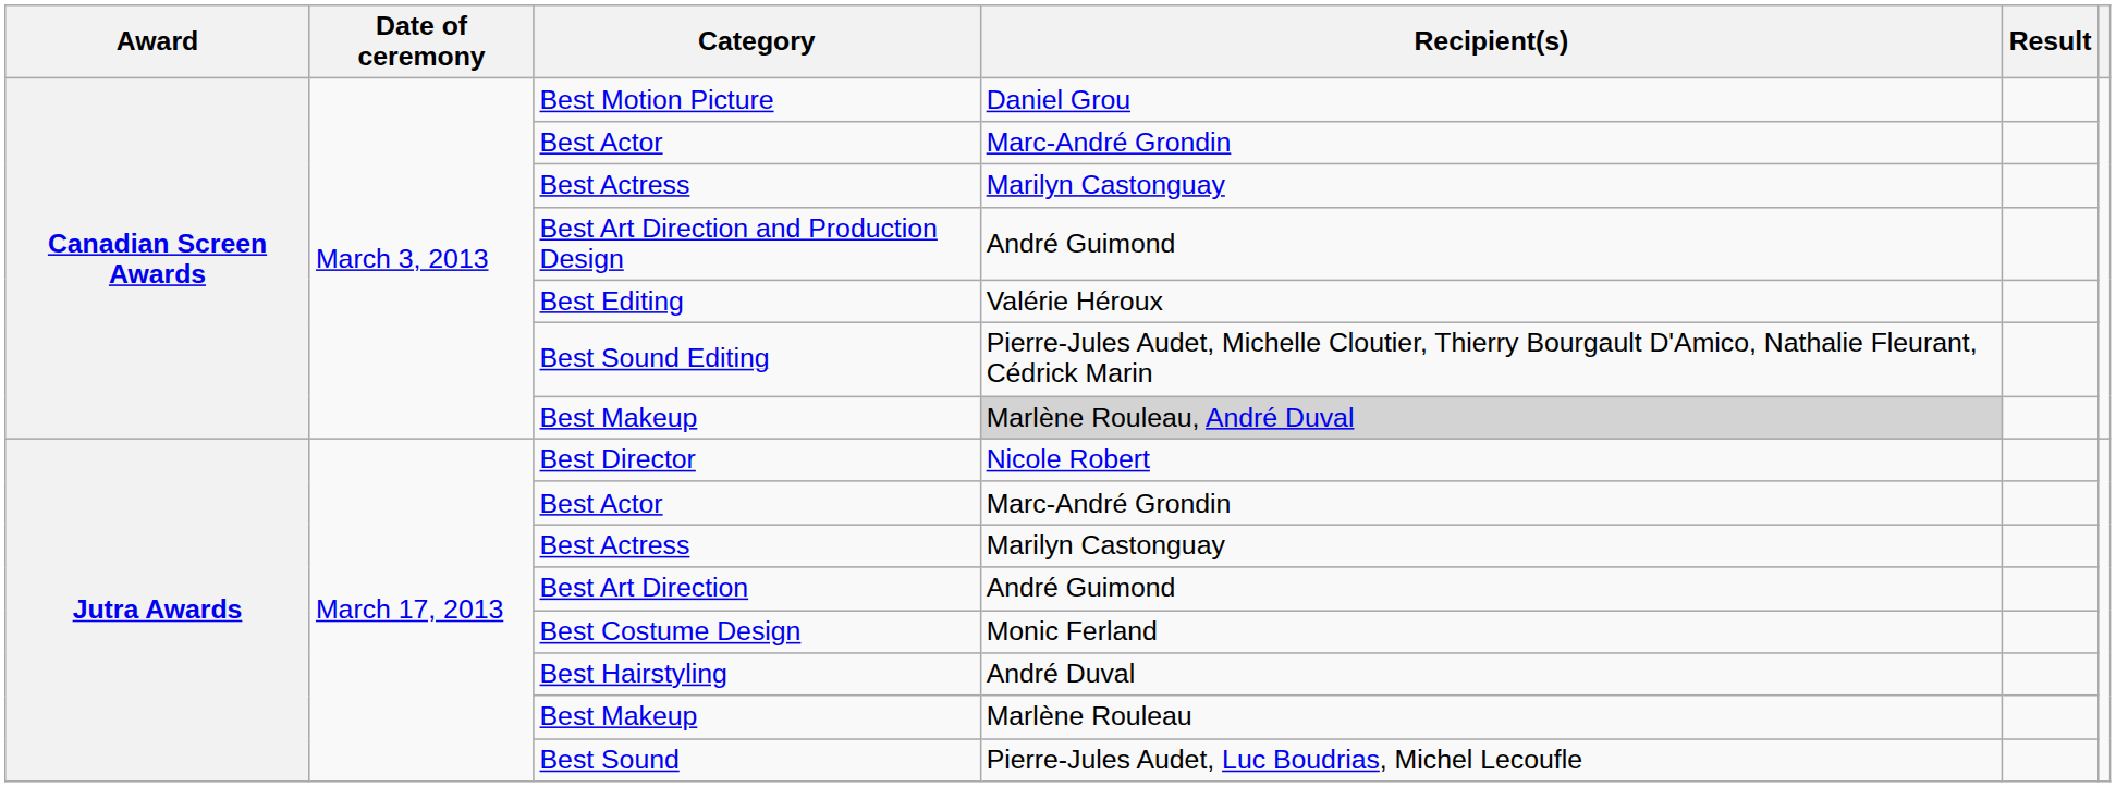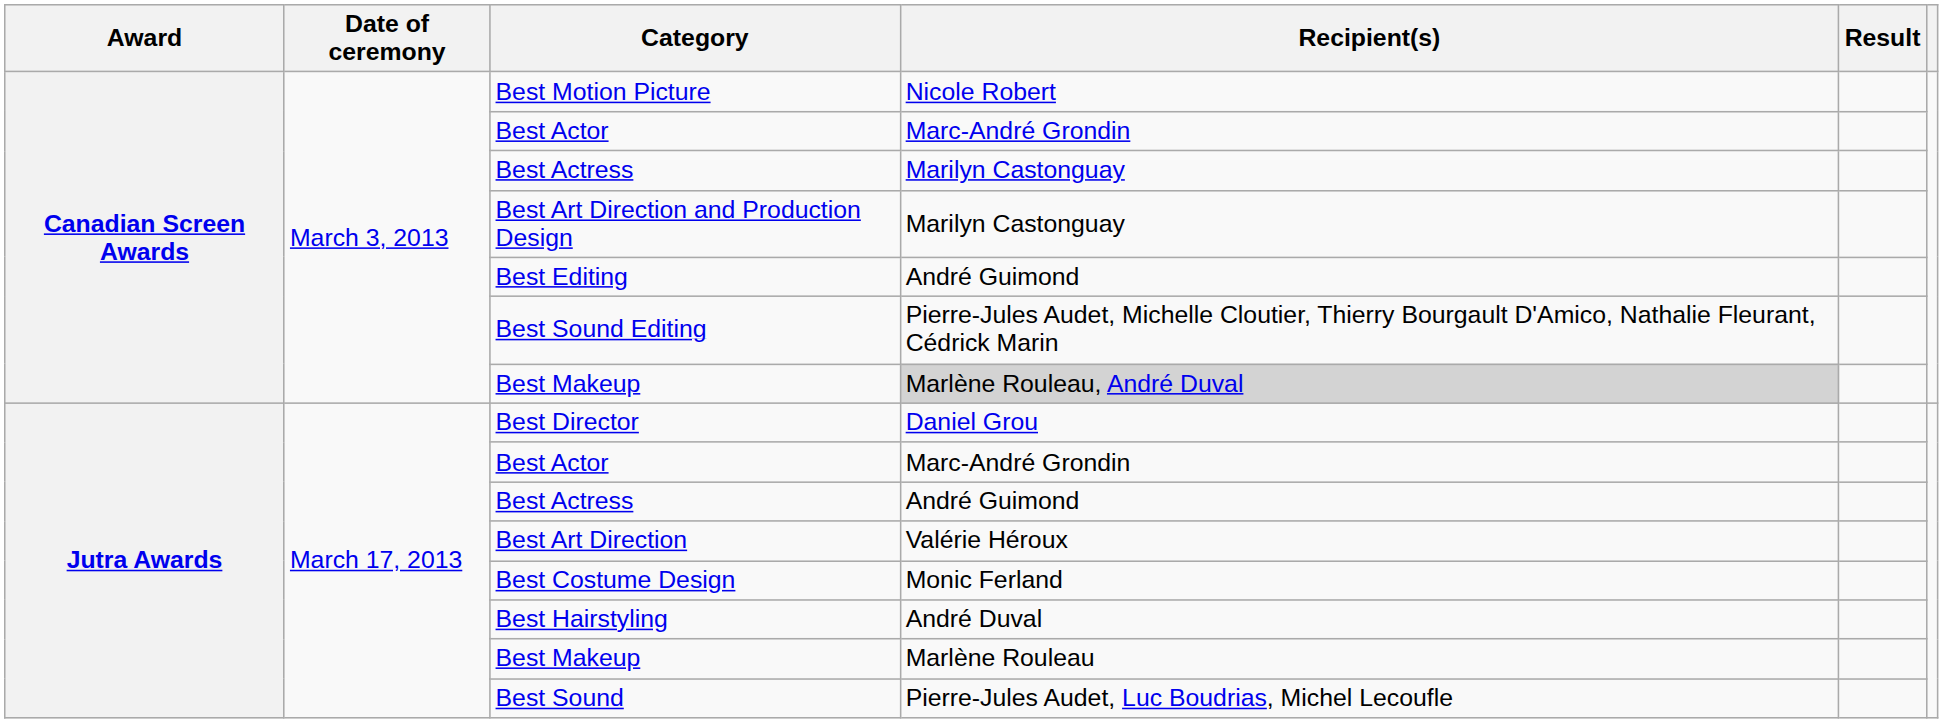Best Motion Picture | Recipient(s): Daniel Grou -> Nicole Robert
Best Art Direction and Production Design | Recipient(s): André Guimond -> Marilyn Castonguay
Best Editing | Recipient(s): Valérie Héroux -> André Guimond
Best Director | Recipient(s): Nicole Robert -> Daniel Grou
Jutra Awards / Best Actress | Recipient(s): Marilyn Castonguay -> André Guimond
Best Art Direction | Recipient(s): André Guimond -> Valérie Héroux
